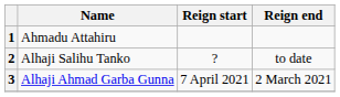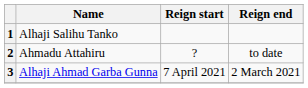1 | Name: Ahmadu Attahiru -> Alhaji Salihu Tanko
2 | Name: Alhaji Salihu Tanko -> Ahmadu Attahiru
